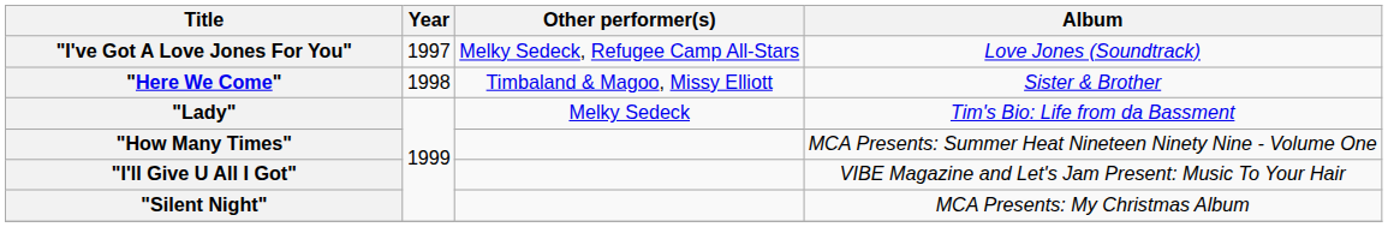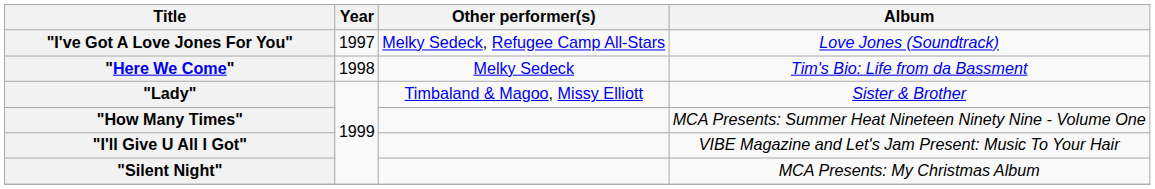"Here We Come" | Other performer(s): Timbaland & Magoo, Missy Elliott -> Melky Sedeck
"Here We Come" | Album: Sister & Brother -> Tim's Bio: Life from da Bassment
"Lady" | Other performer(s): Melky Sedeck -> Timbaland & Magoo, Missy Elliott
"Lady" | Album: Tim's Bio: Life from da Bassment -> Sister & Brother
